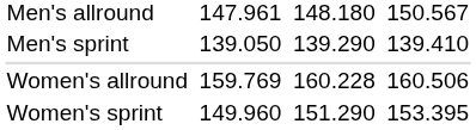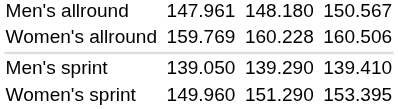rows swapped: Women's allround <-> Men's sprint
